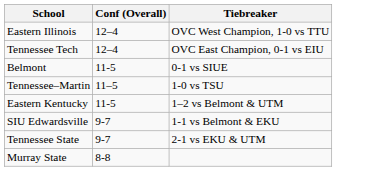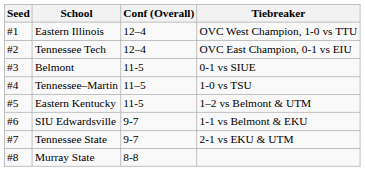+ column: Seed | #1 | #2 | #3 | #4 | #5 | #6 | #7 | #8
